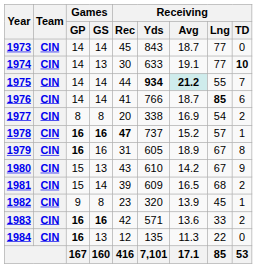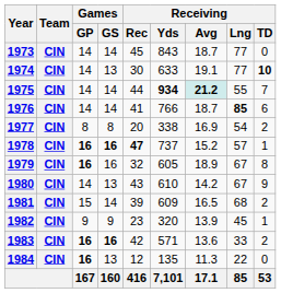1979 | Receiving / Rec: 31 -> 32
1980 | Games / GP: 15 -> 14
1982 | Games / GS: 8 -> 9
